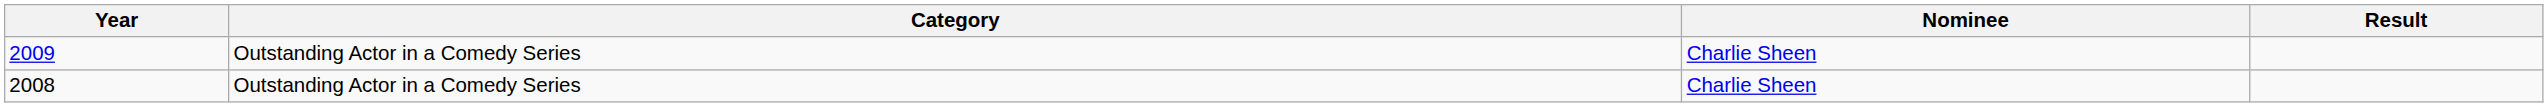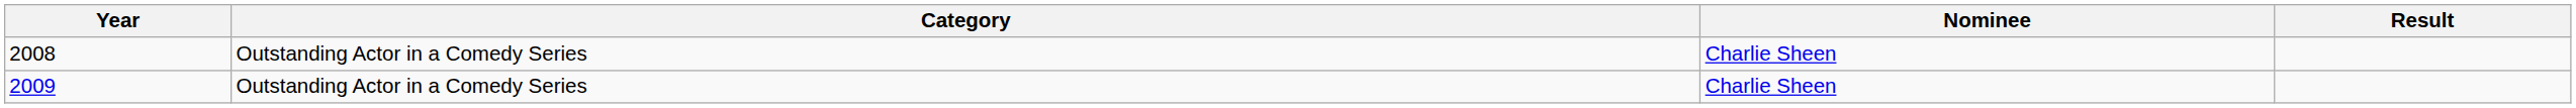rows swapped: 2008 <-> 2009
